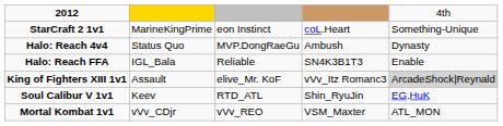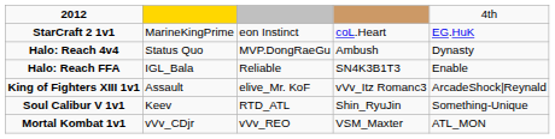StarCraft 2 1v1 | column 5: Something-Unique -> EG.HuK
King of Fighters XIII 1v1 | column 5: lightgrey background -> no background
Soul Calibur V 1v1 | column 5: EG.HuK -> Something-Unique
